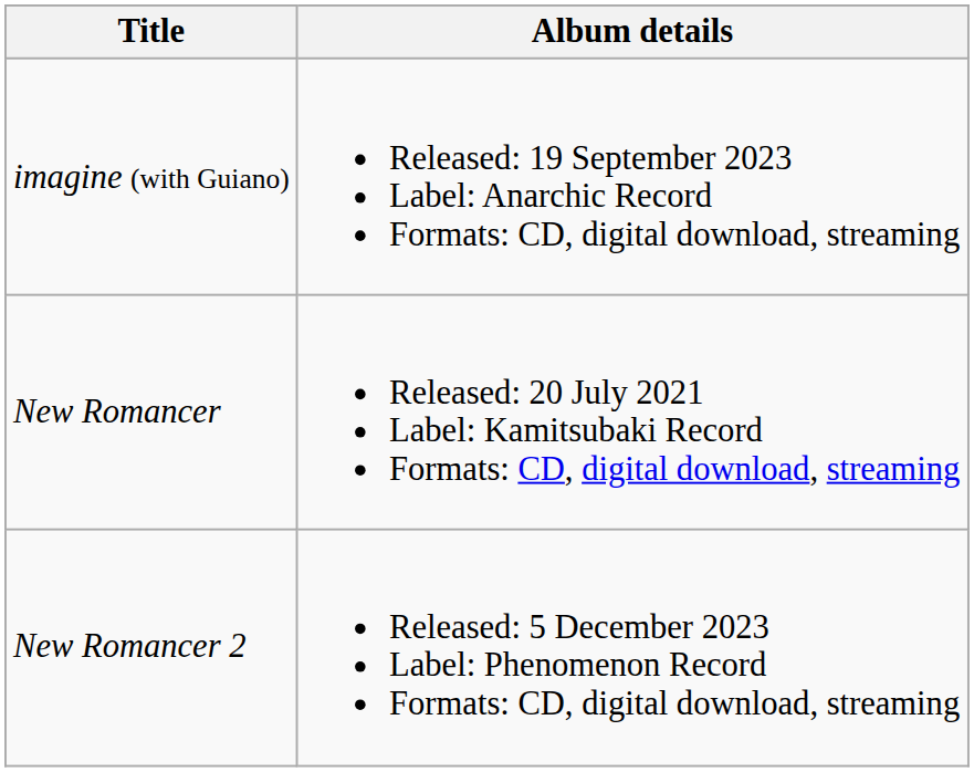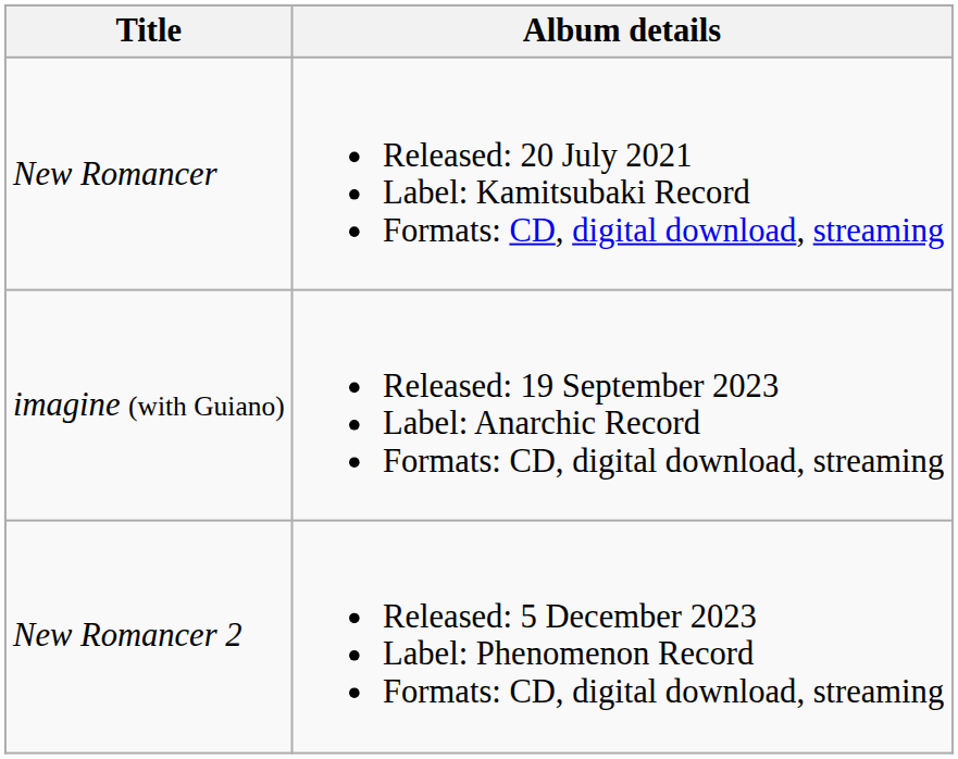rows swapped: New Romancer <-> imagine (with Guiano)
